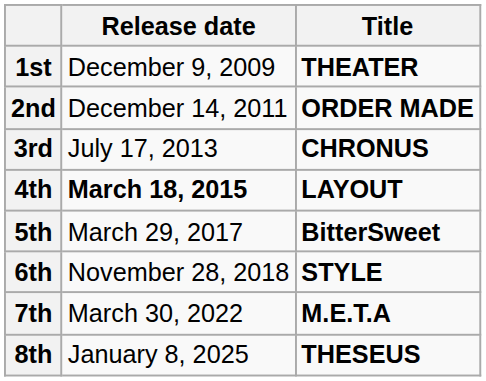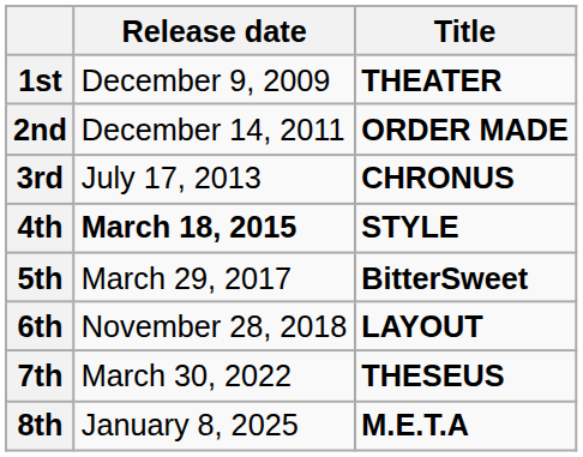4th | Title: LAYOUT -> STYLE
6th | Title: STYLE -> LAYOUT
7th | Title: M.E.T.A -> THESEUS
8th | Title: THESEUS -> M.E.T.A
